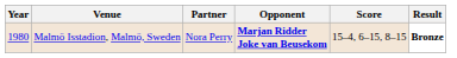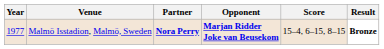Malmö Isstadion, Malmö, Sweden | Year: 1980 -> 1977
Malmö Isstadion, Malmö, Sweden | Partner: normal -> bold
